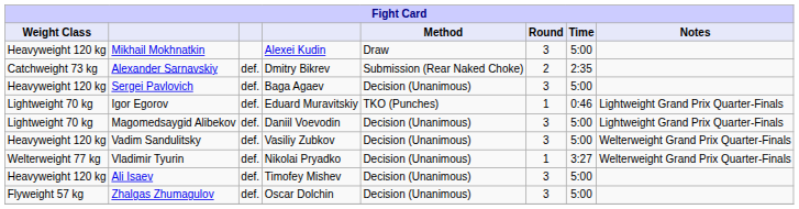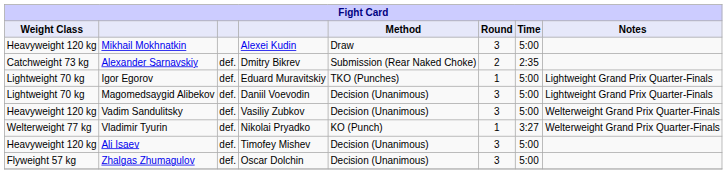- row: Heavyweight 120 kg | Sergei Pavlovich | def. | Baga Agaev | Decision (Unanimous) | 3 | 5:00
Igor Egorov | Time: 0:46 -> 5:00
Vladimir Tyurin | Method: Decision (Unanimous) -> KO (Punch)
